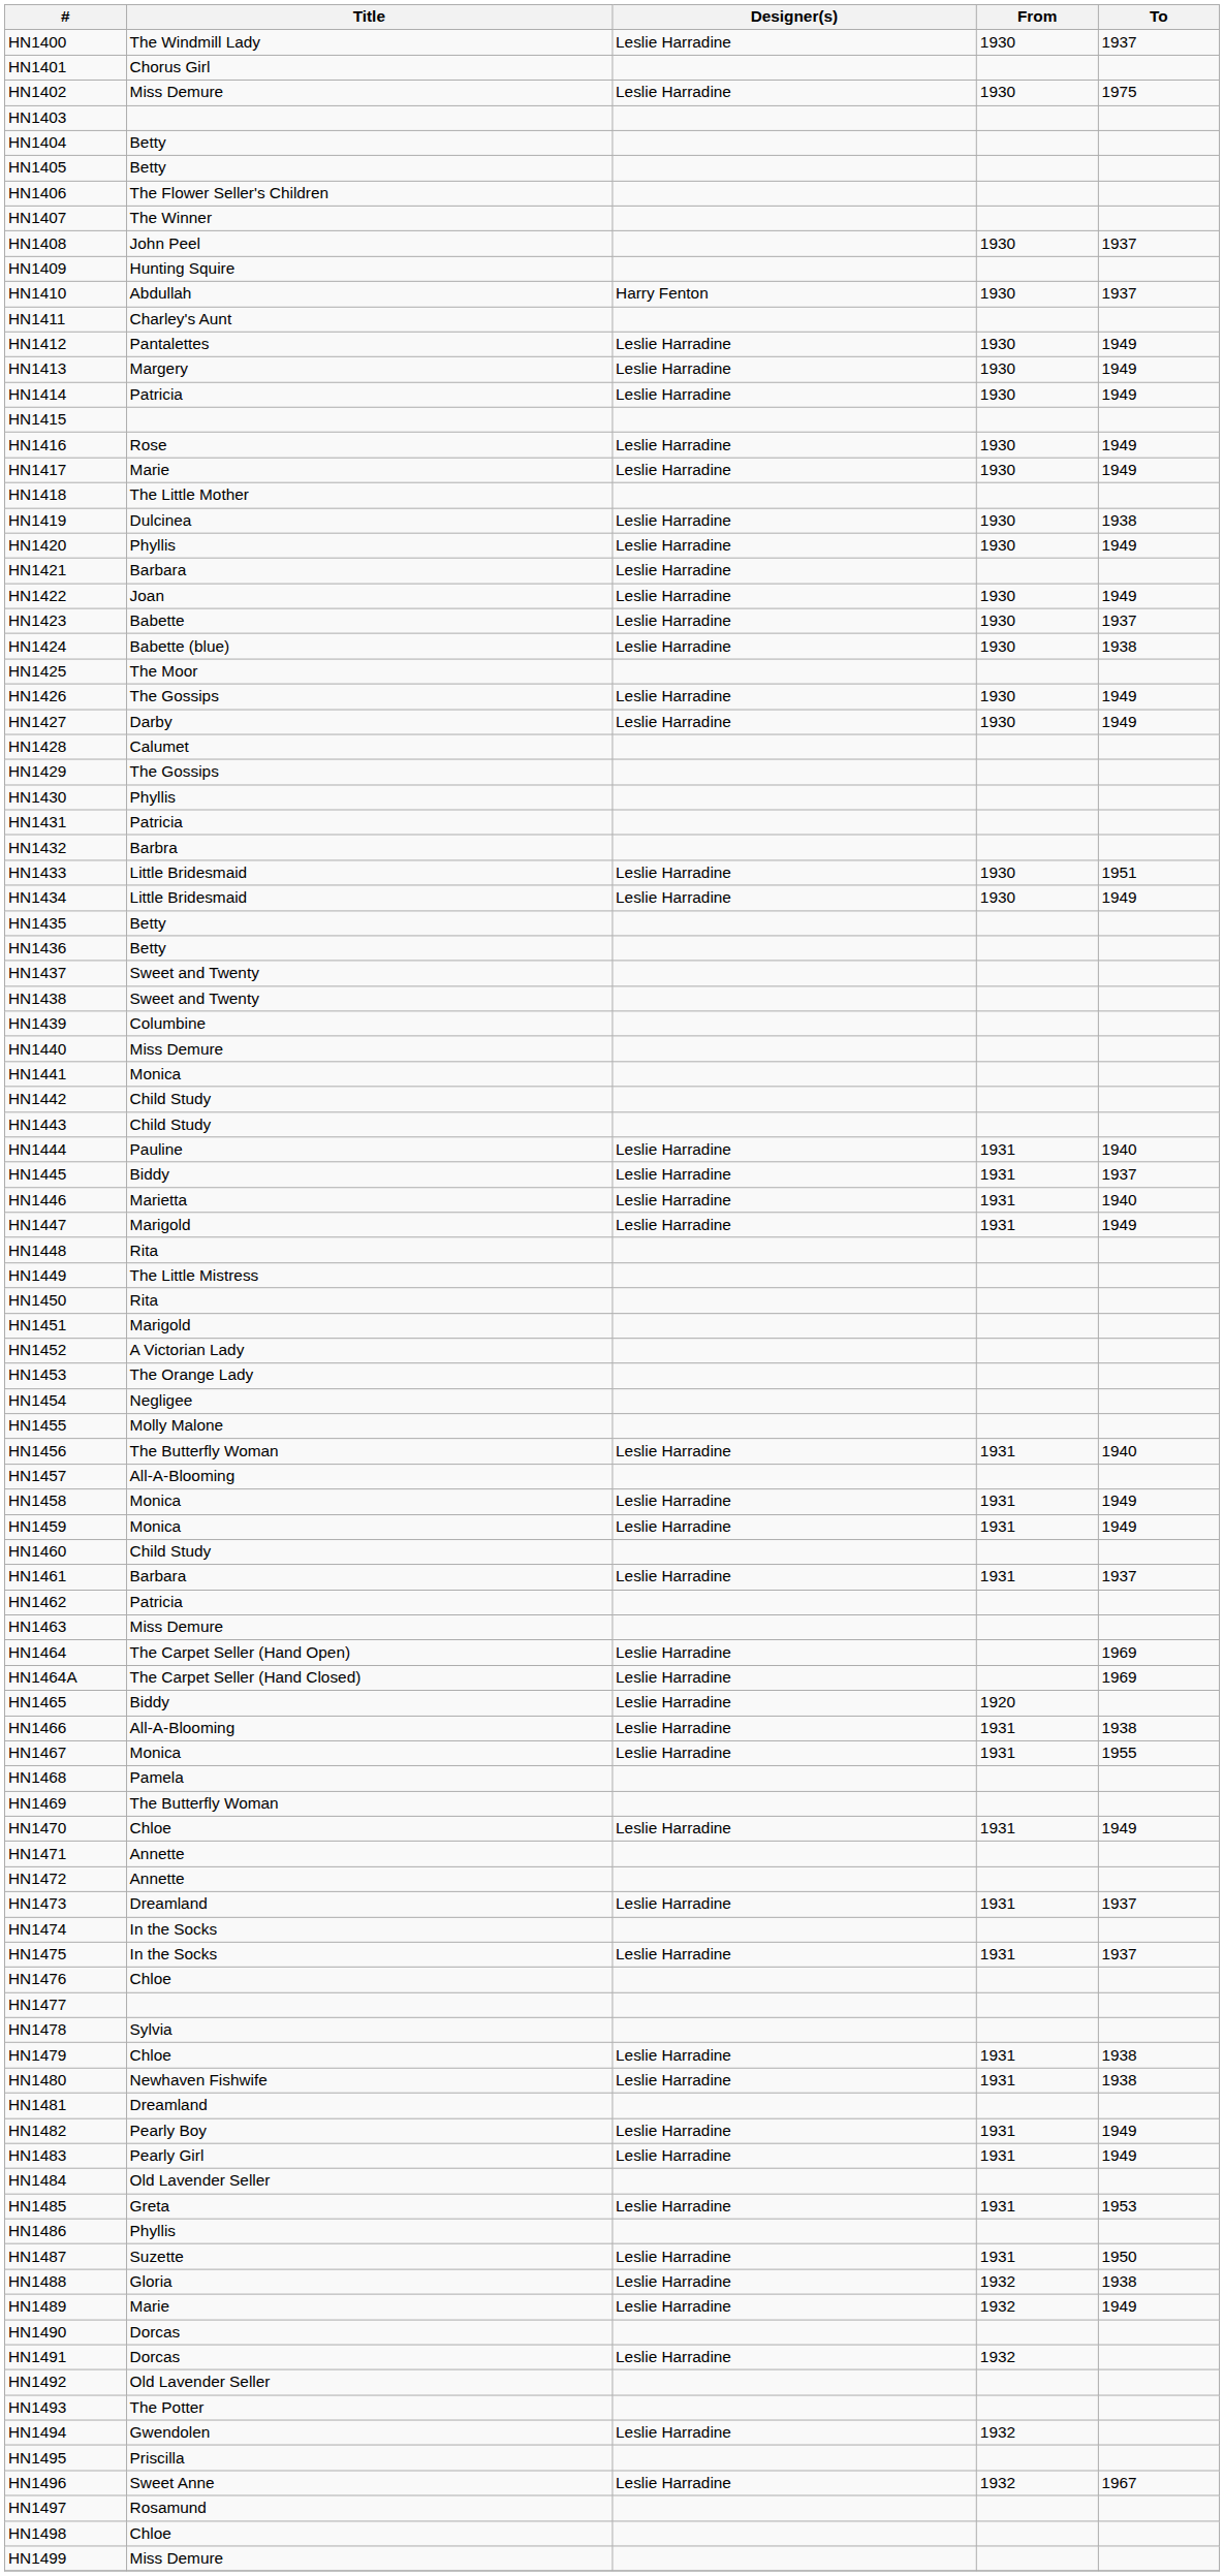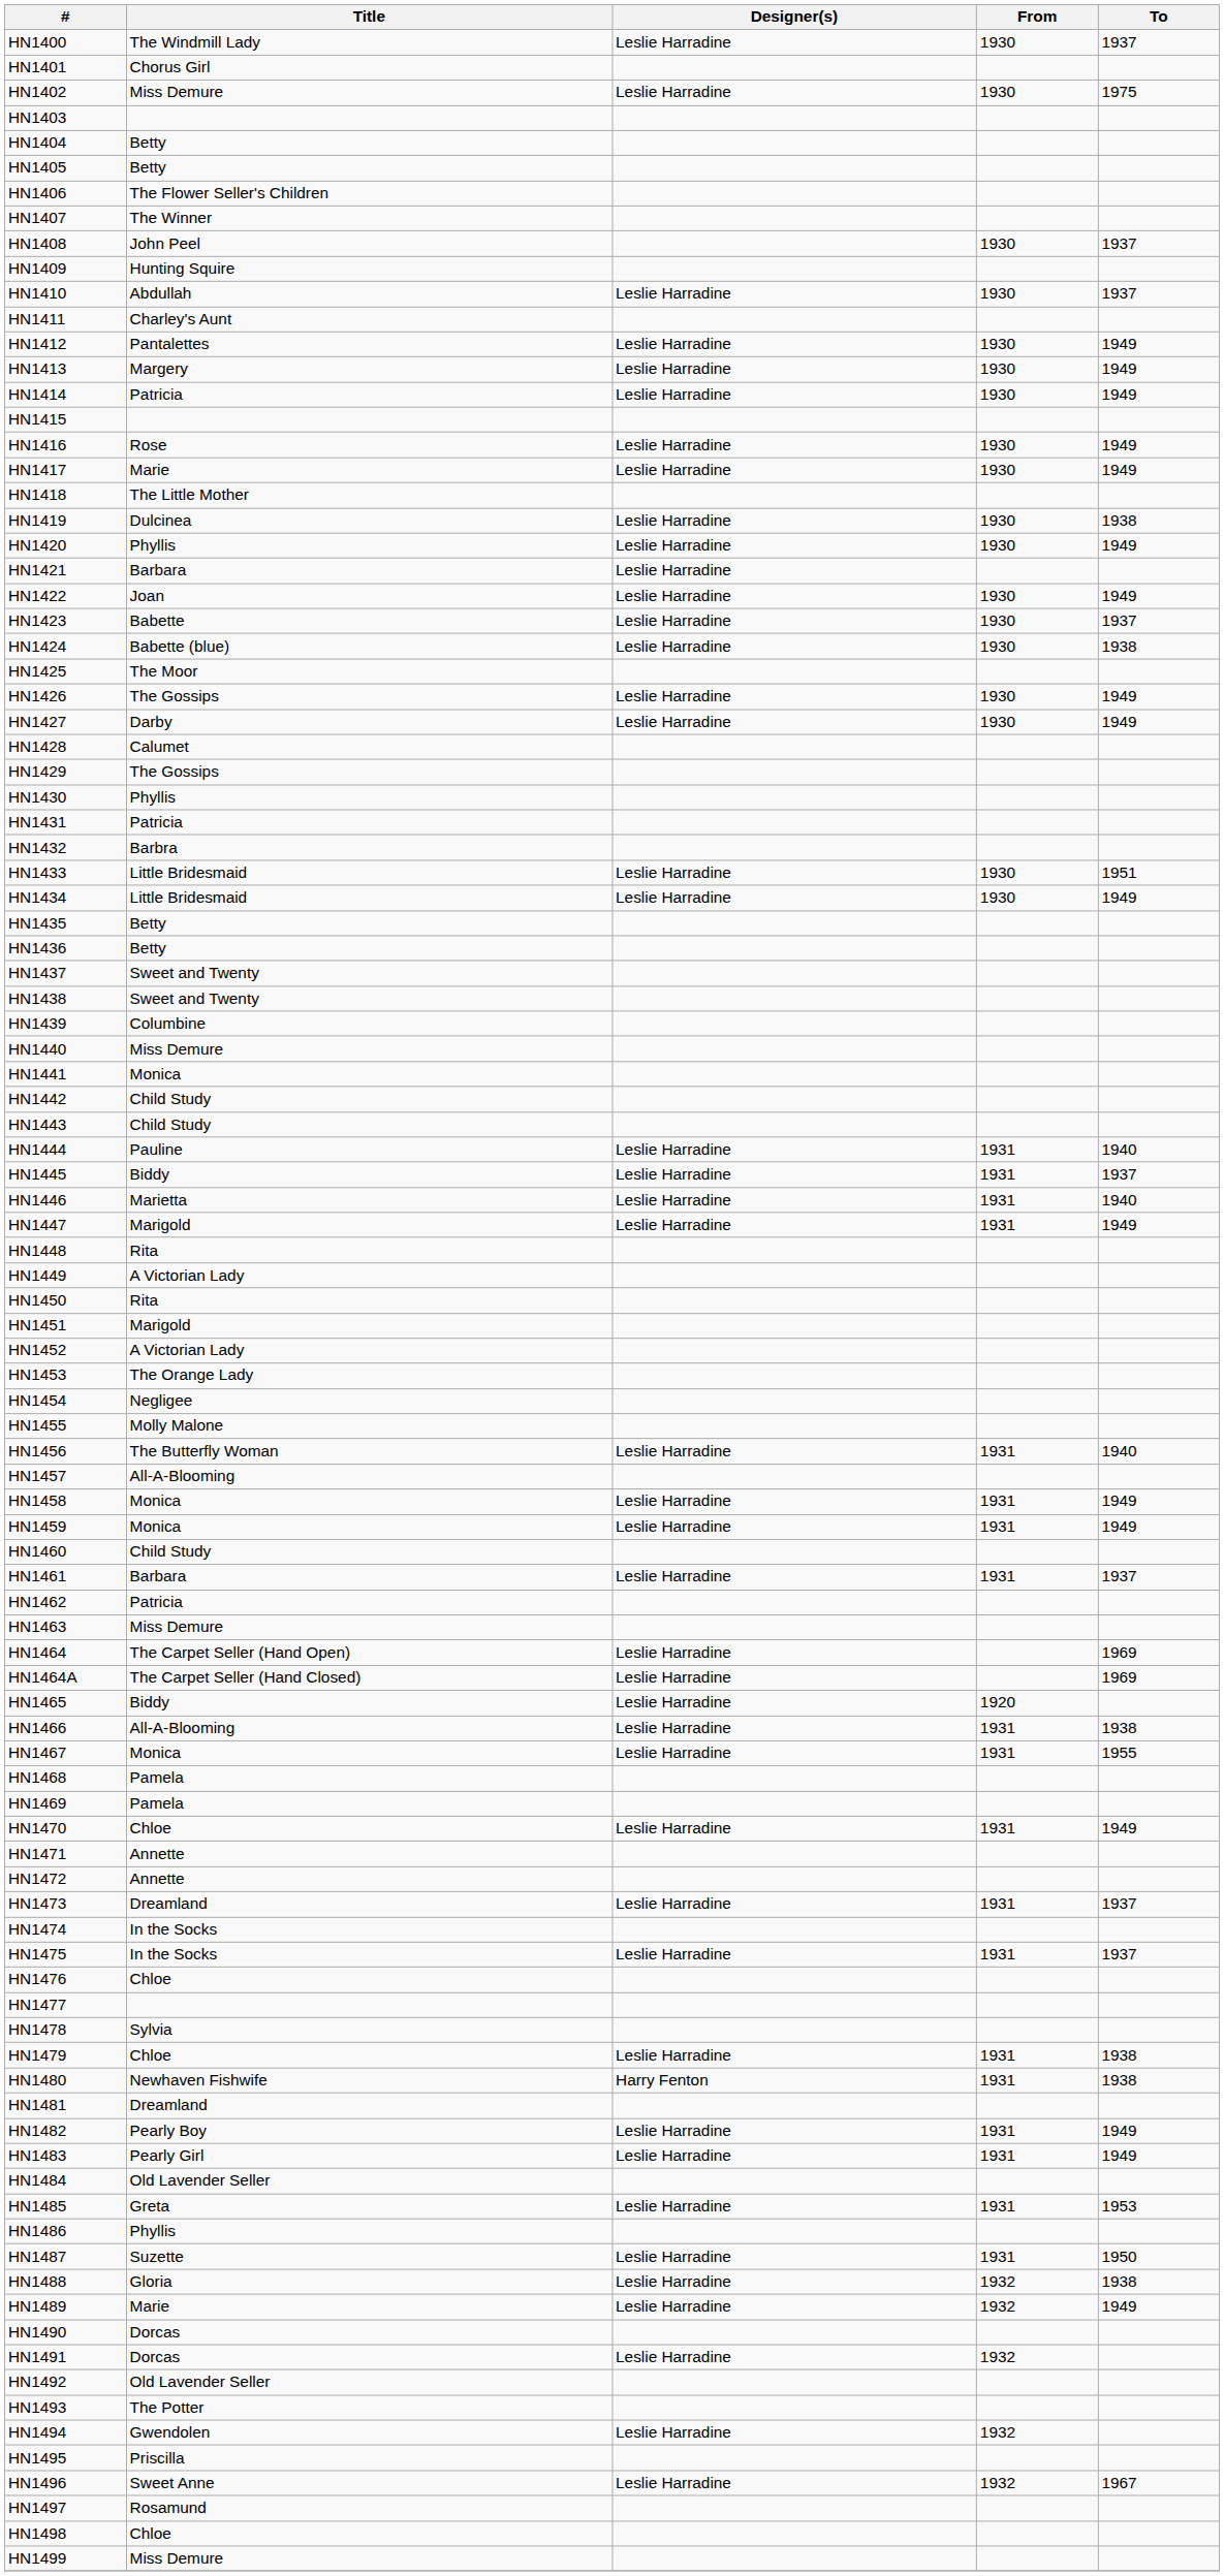HN1410 | Designer(s): Harry Fenton -> Leslie Harradine
HN1449 | Title: The Little Mistress -> A Victorian Lady
HN1469 | Title: The Butterfly Woman -> Pamela
HN1480 | Designer(s): Leslie Harradine -> Harry Fenton
